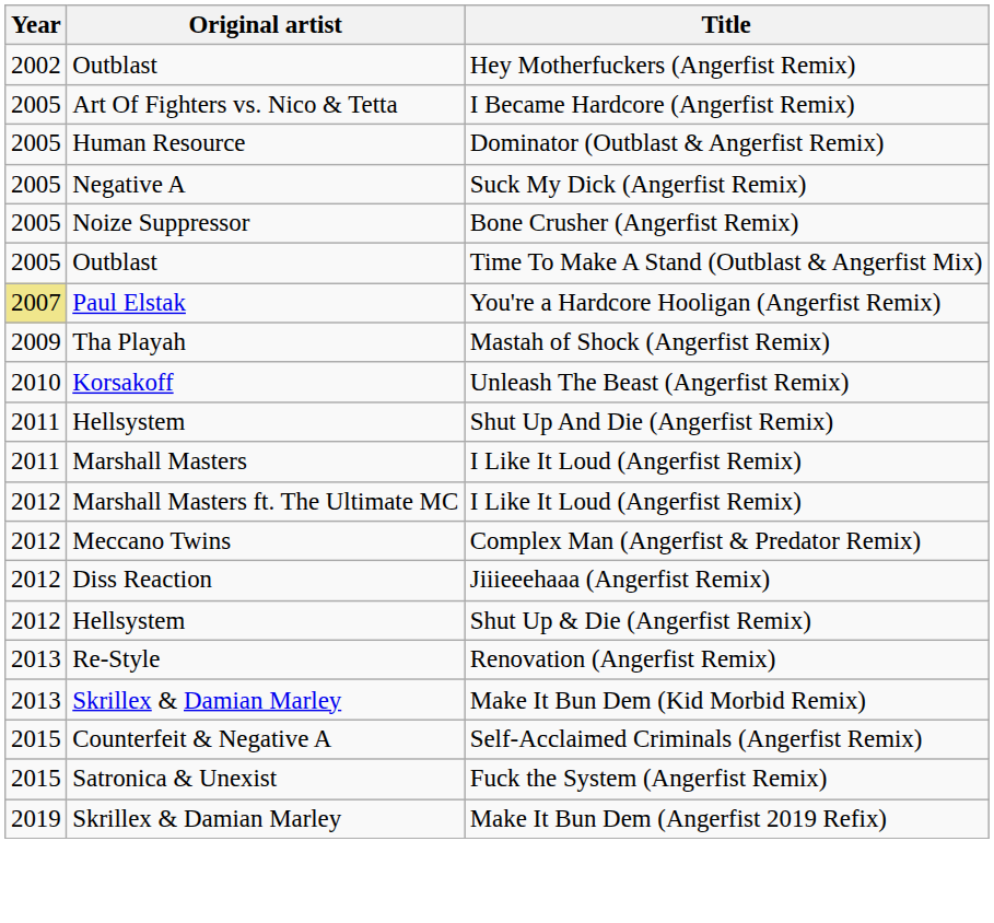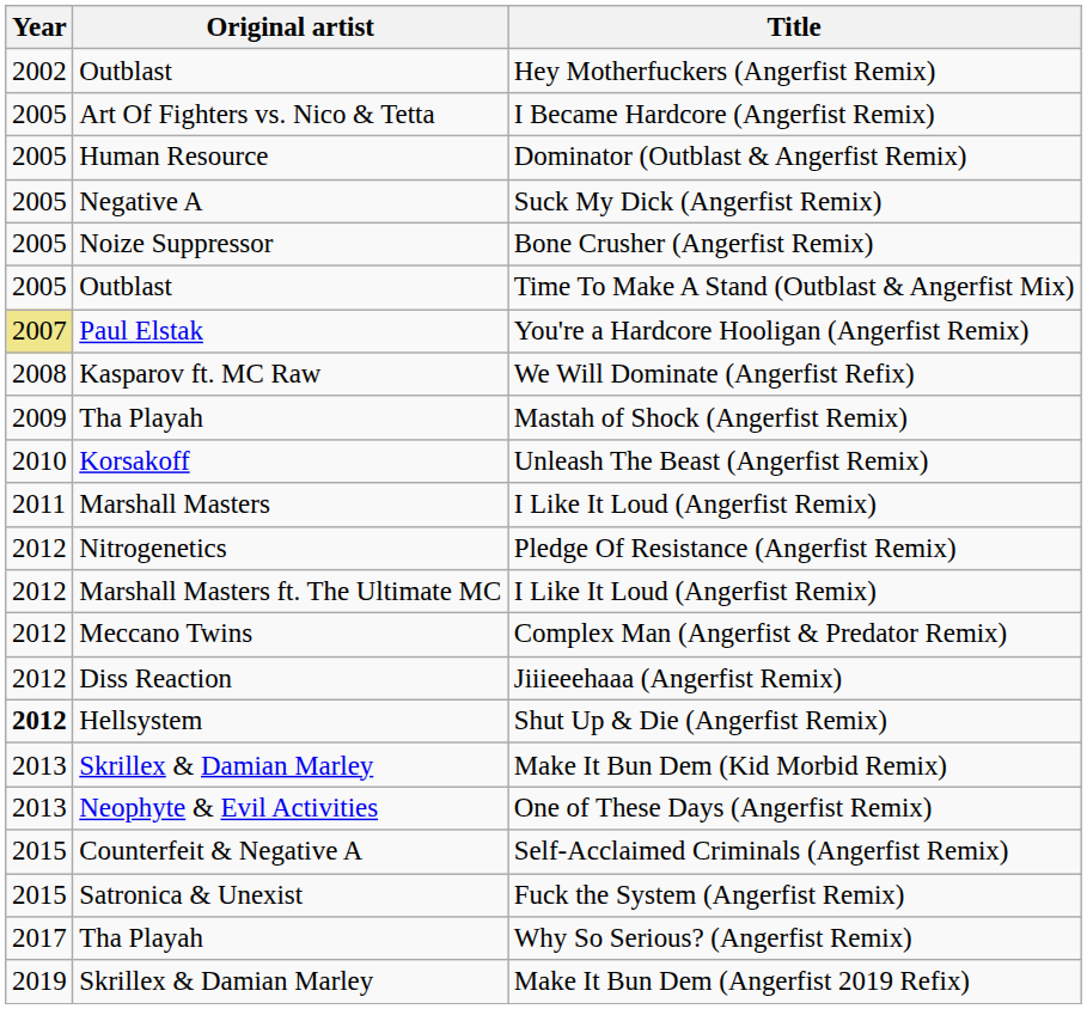+ row: 2008 | Kasparov ft. MC Raw | We Will Dominate (Angerfist Refix)
- row: 2011 | Hellsystem | Shut Up And Die (Angerfist Remix)
+ row: 2012 | Nitrogenetics | Pledge Of Resistance (Angerfist Remix)
Shut Up & Die (Angerfist Remix) | Year: normal -> bold
- row: 2013 | Re-Style | Renovation (Angerfist Remix)
+ row: 2013 | Neophyte & Evil Activities | One of These Days (Angerfist Remix)
+ row: 2017 | Tha Playah | Why So Serious? (Angerfist Remix)
